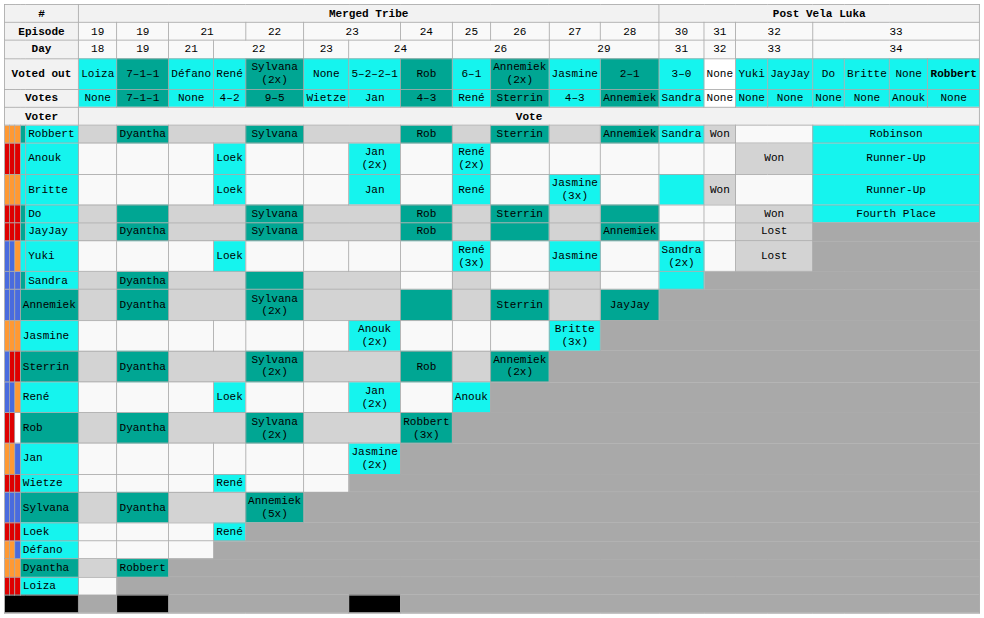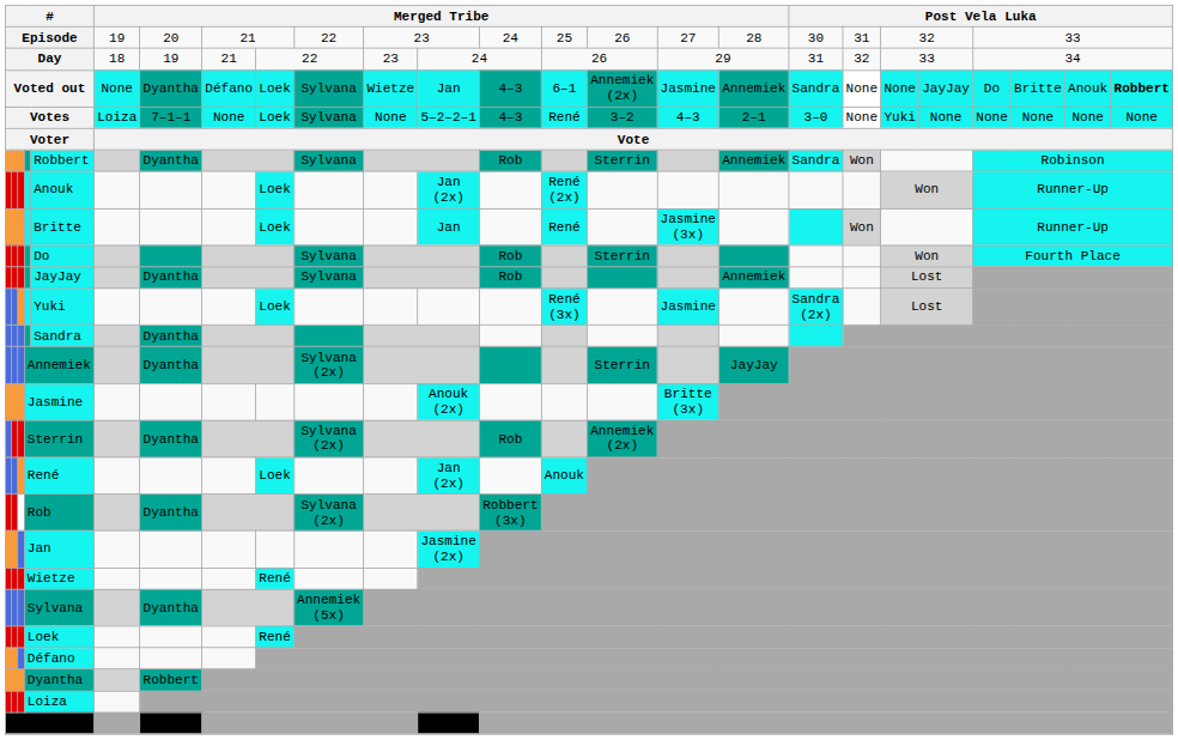Episode | column 7: 19 -> 20
Voted out | column 6: Loiza -> None
Voted out | column 7: 7–1–1 -> Dyantha
Voted out | column 9: René -> Loek
Voted out | column 10: Sylvana (2x) -> Sylvana
Voted out | column 11: None -> Wietze
Voted out | column 12: 5–2–2–1 -> Jan
Voted out | column 13: Rob -> 4–3
Voted out | column 17: 2–1 -> Annemiek
Voted out | column 18: 3–0 -> Sandra
Voted out | column 20: Yuki -> None
Voted out | column 24: None -> Anouk
Votes | column 6: None -> Loiza
Votes | column 9: 4–2 -> Loek
Votes | column 10: 9–5 -> Sylvana
Votes | column 11: Wietze -> None
Votes | column 12: Jan -> 5–2–2–1
Votes | column 15: Sterrin -> 3–2
Votes | column 17: Annemiek -> 2–1
Votes | column 18: Sandra -> 3–0
Votes | column 20: None -> Yuki
Votes | column 24: Anouk -> None
